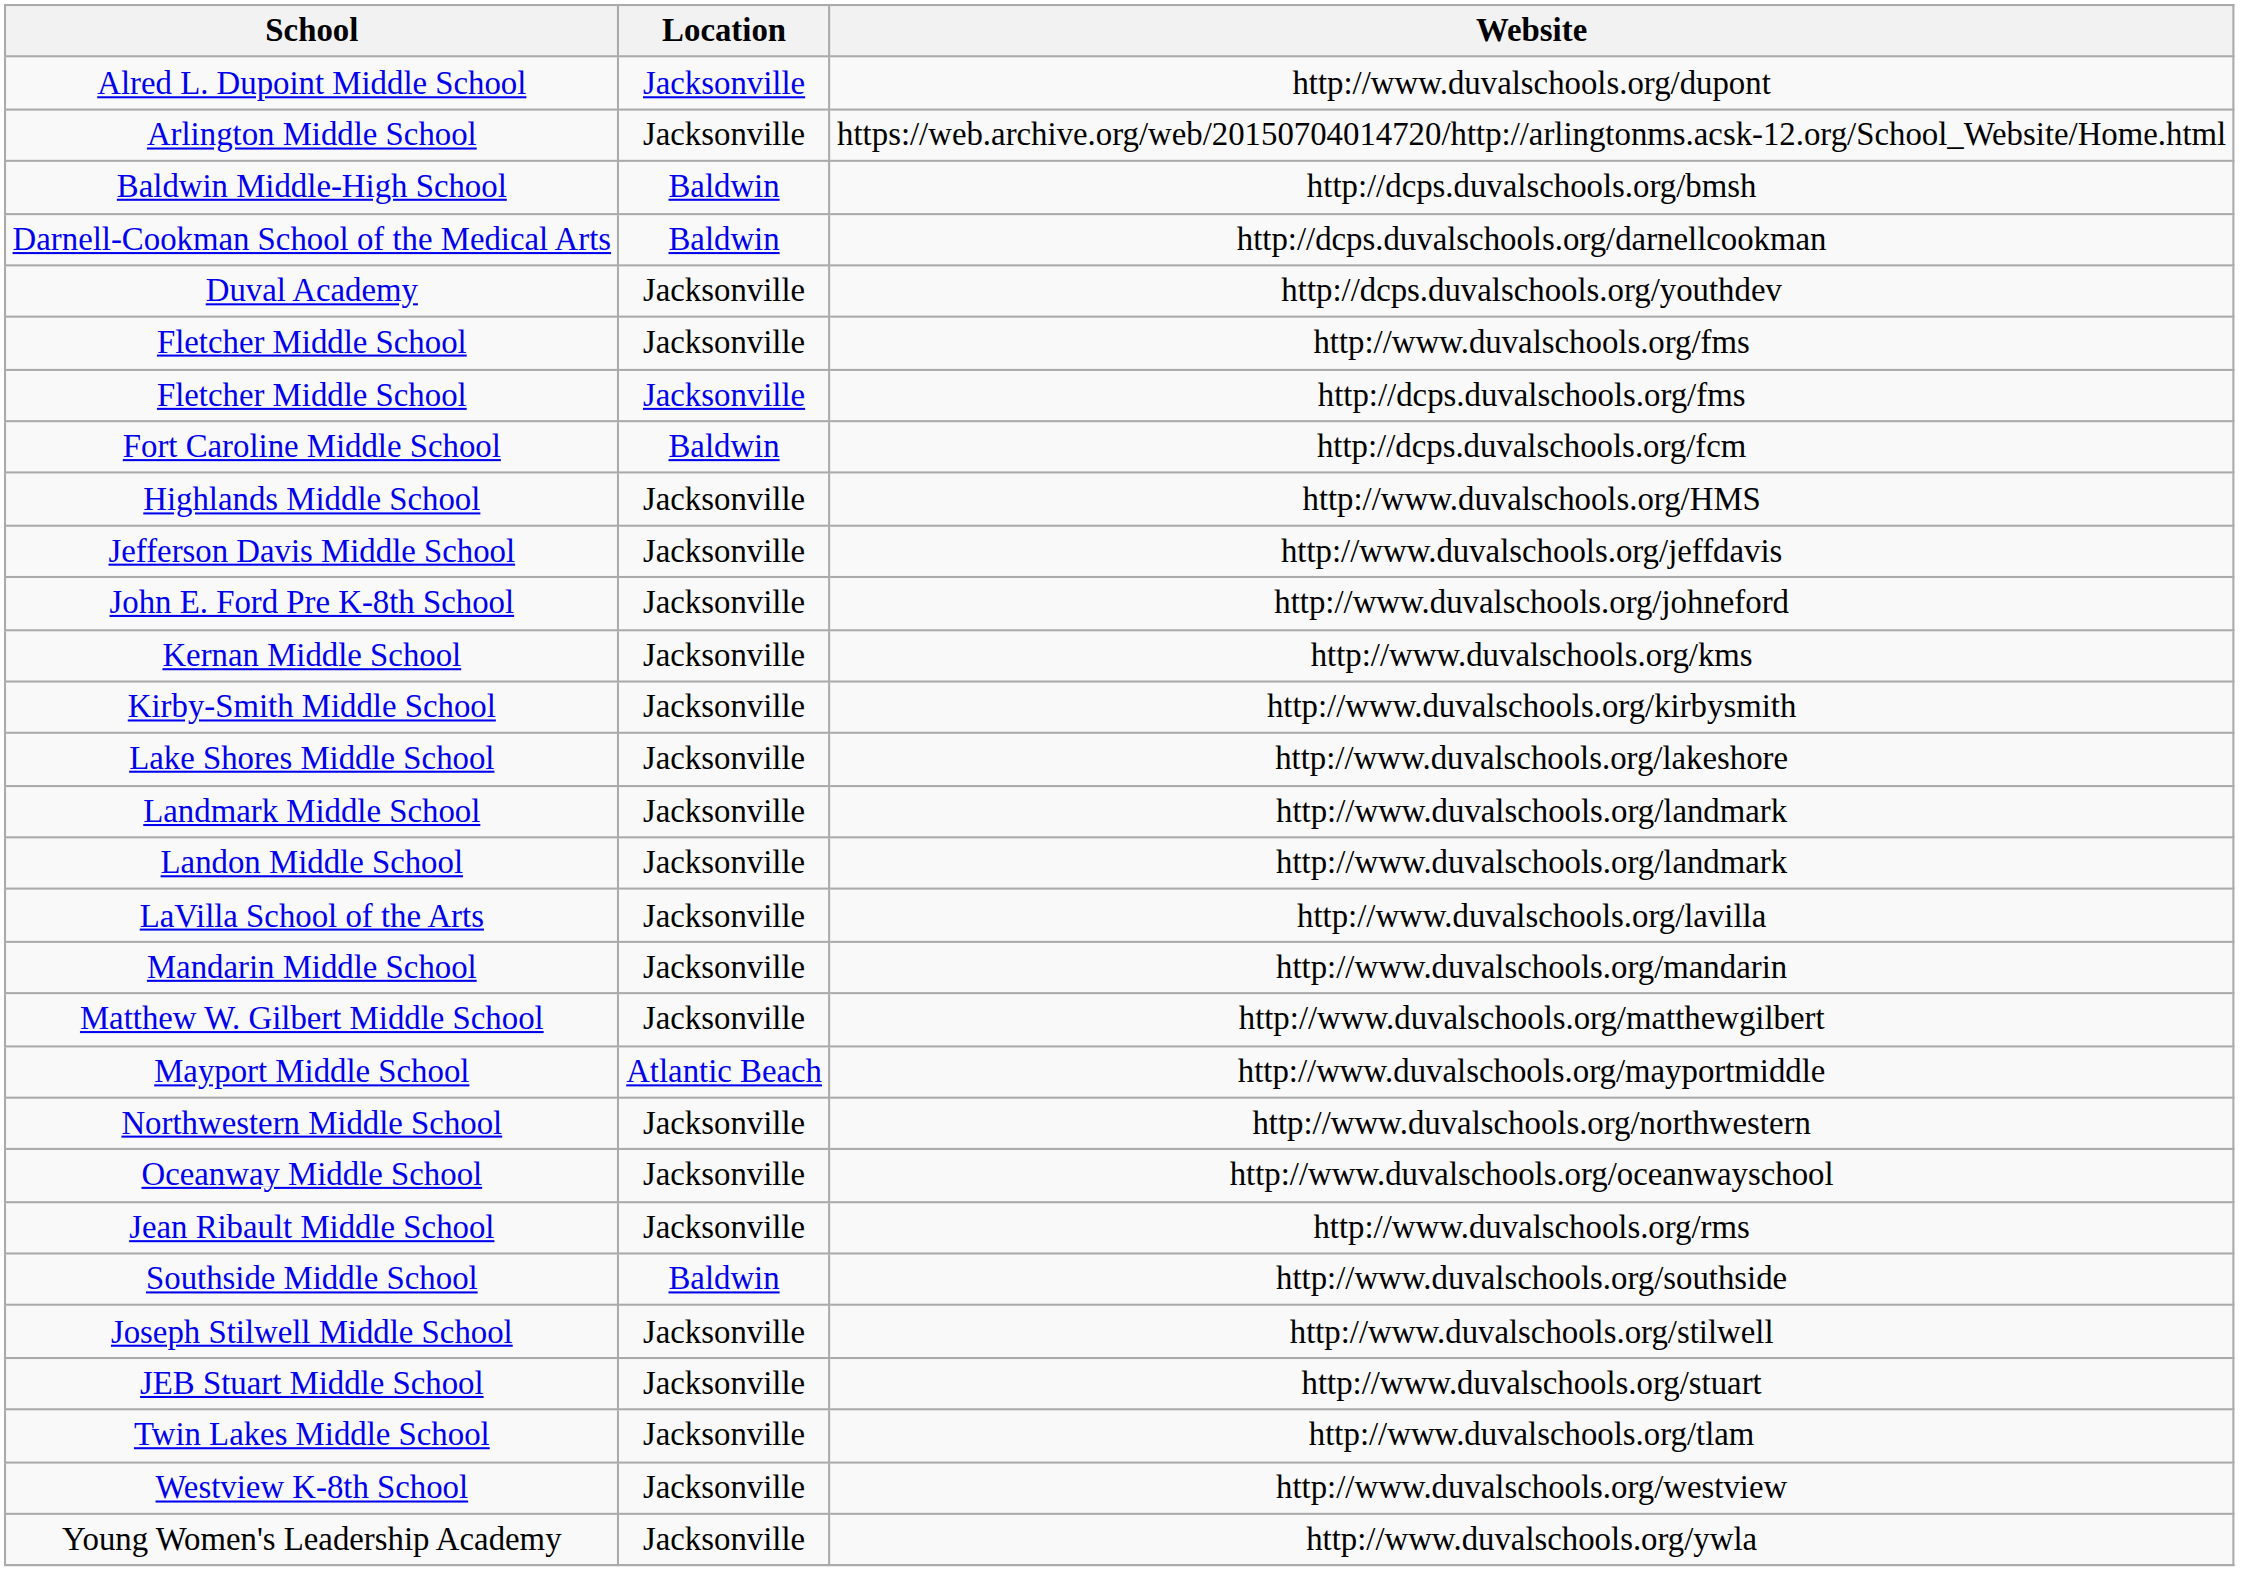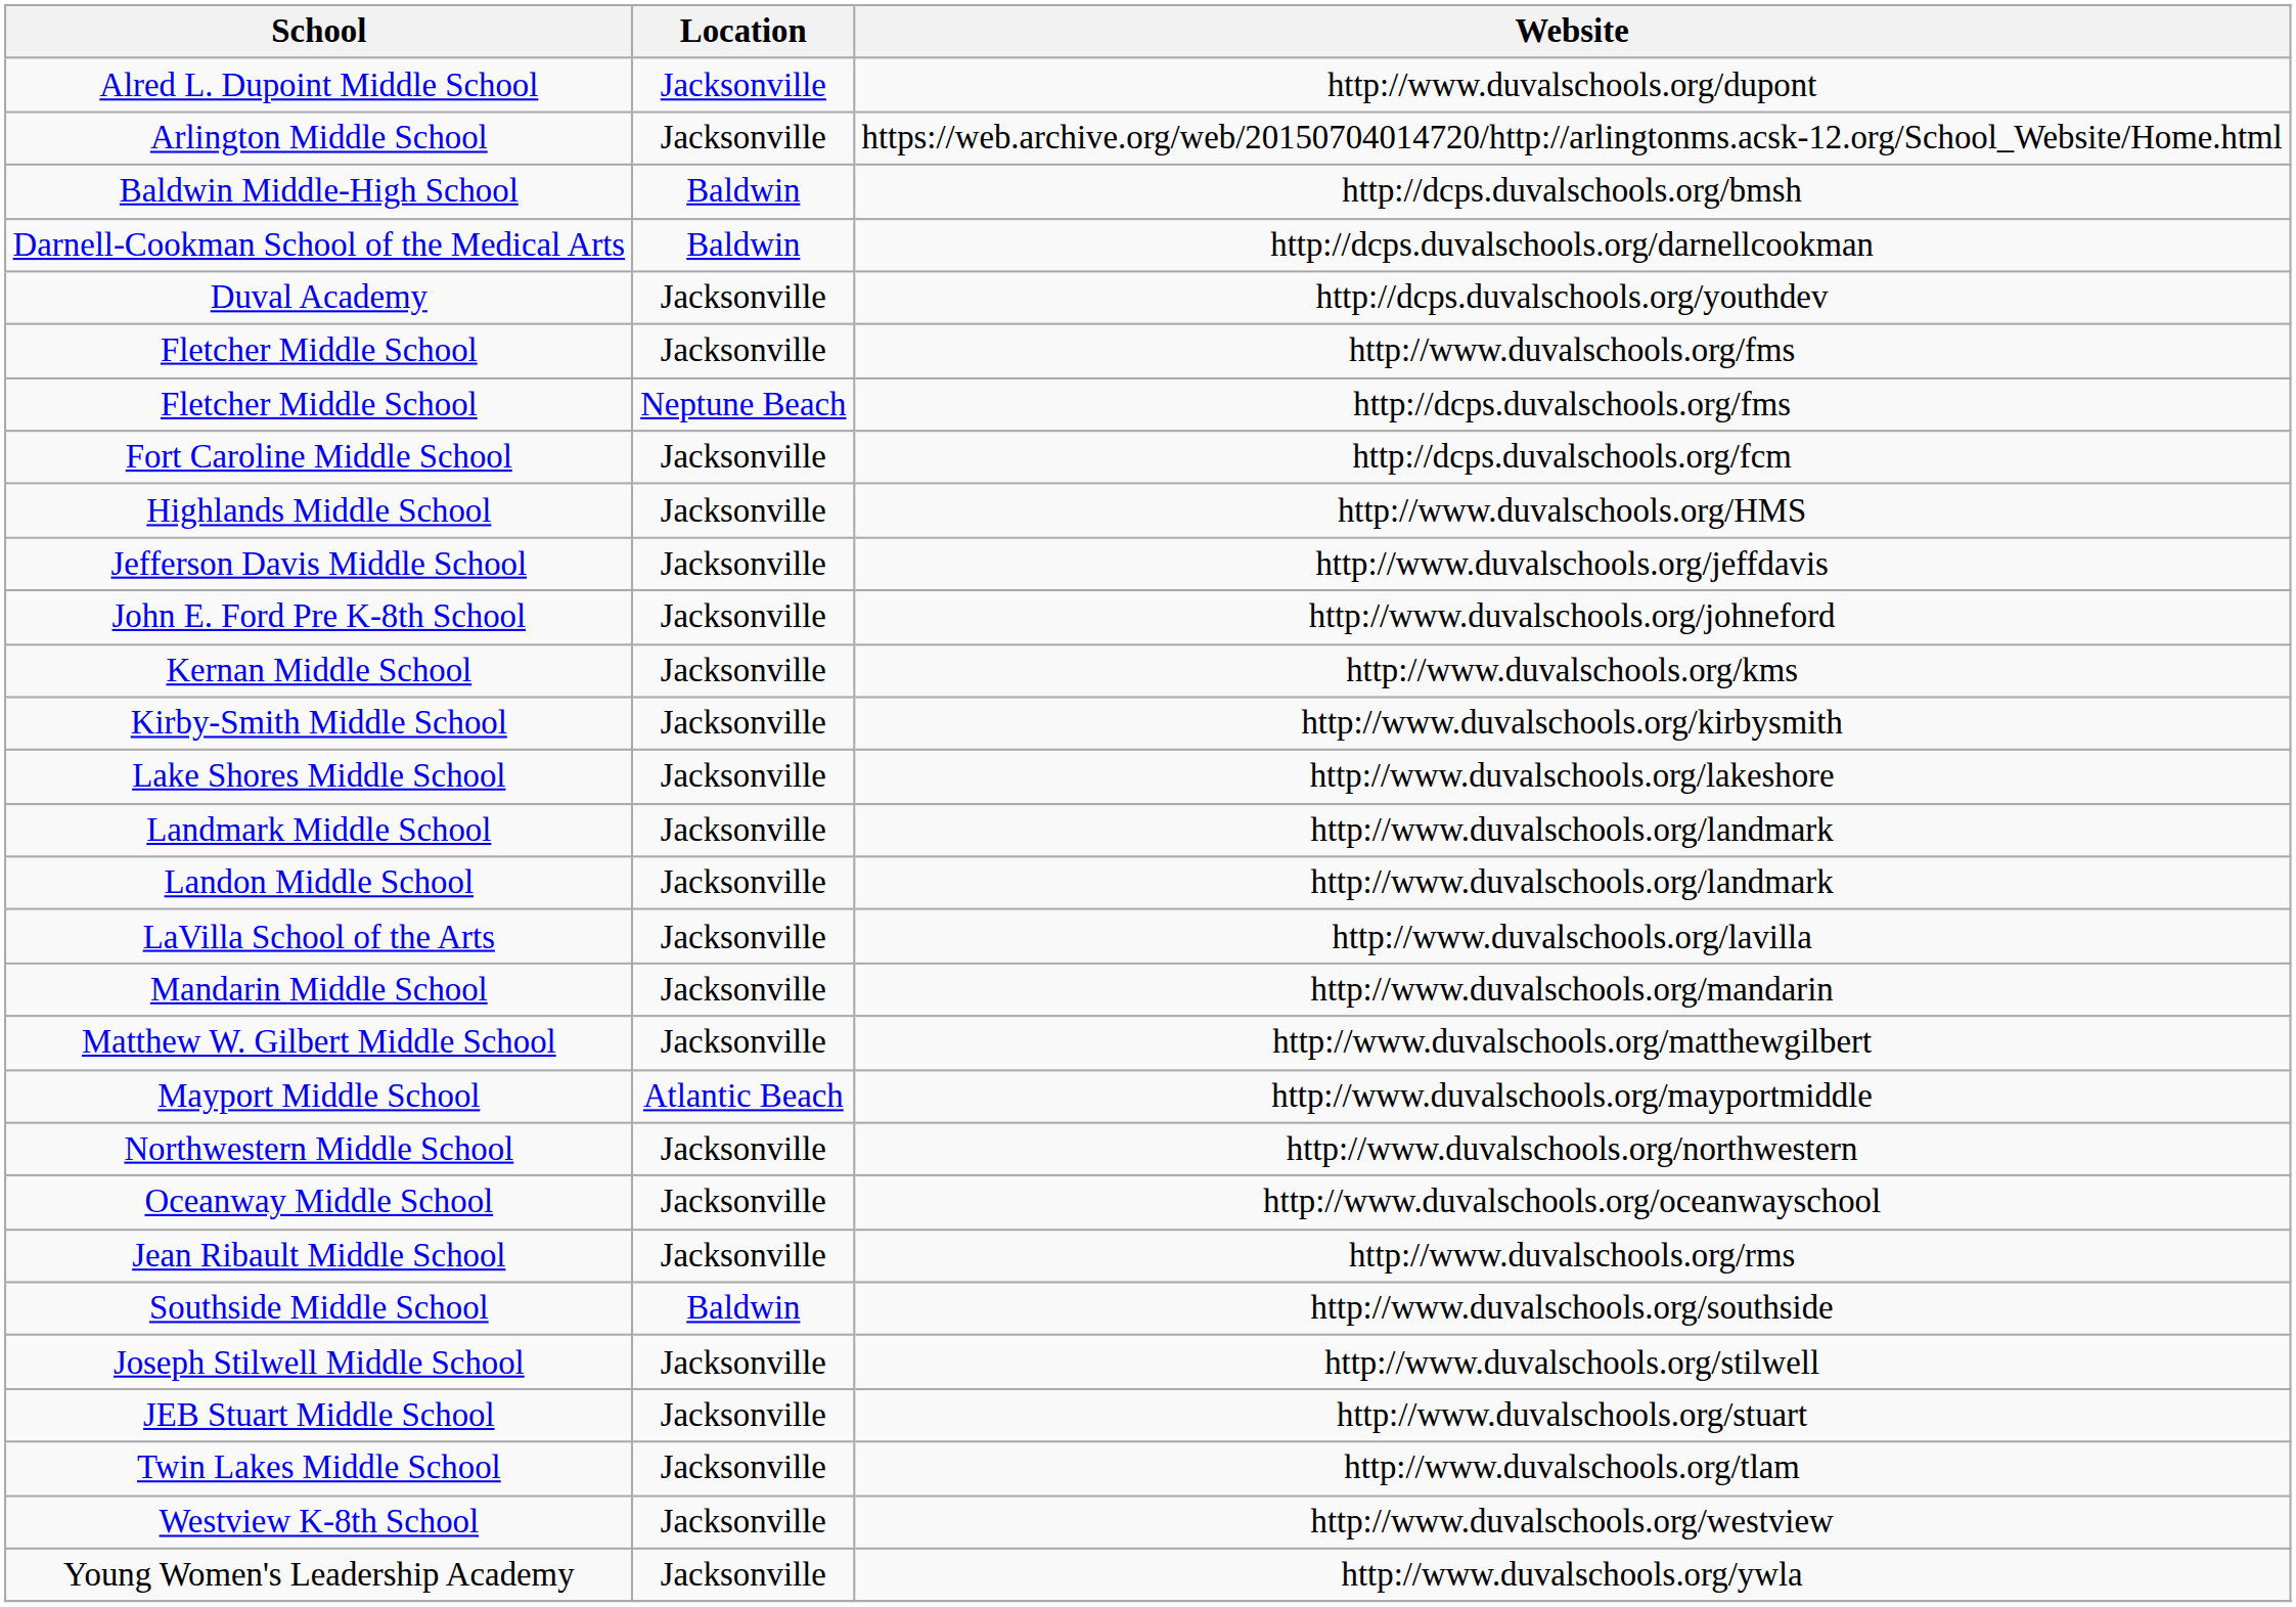Fletcher Middle School / http://dcps.duvalschools.org/fms | Location: Jacksonville -> Neptune Beach
Fort Caroline Middle School | Location: Baldwin -> Jacksonville
